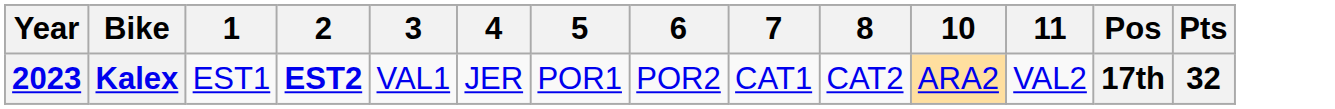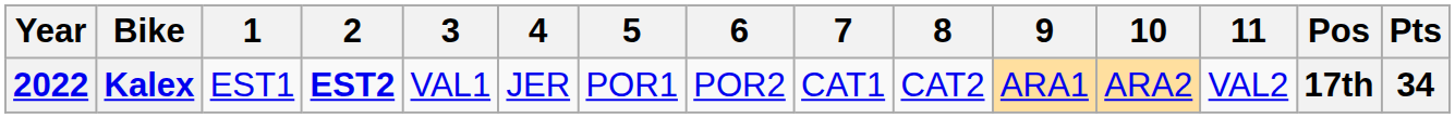+ column: 9 | ARA1
Kalex | Year: 2023 -> 2022
Kalex | Pts: 32 -> 34
